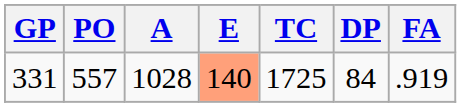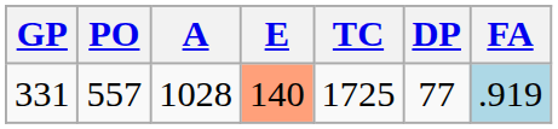331 | DP: 84 -> 77
331 | FA: no background -> lightblue background
